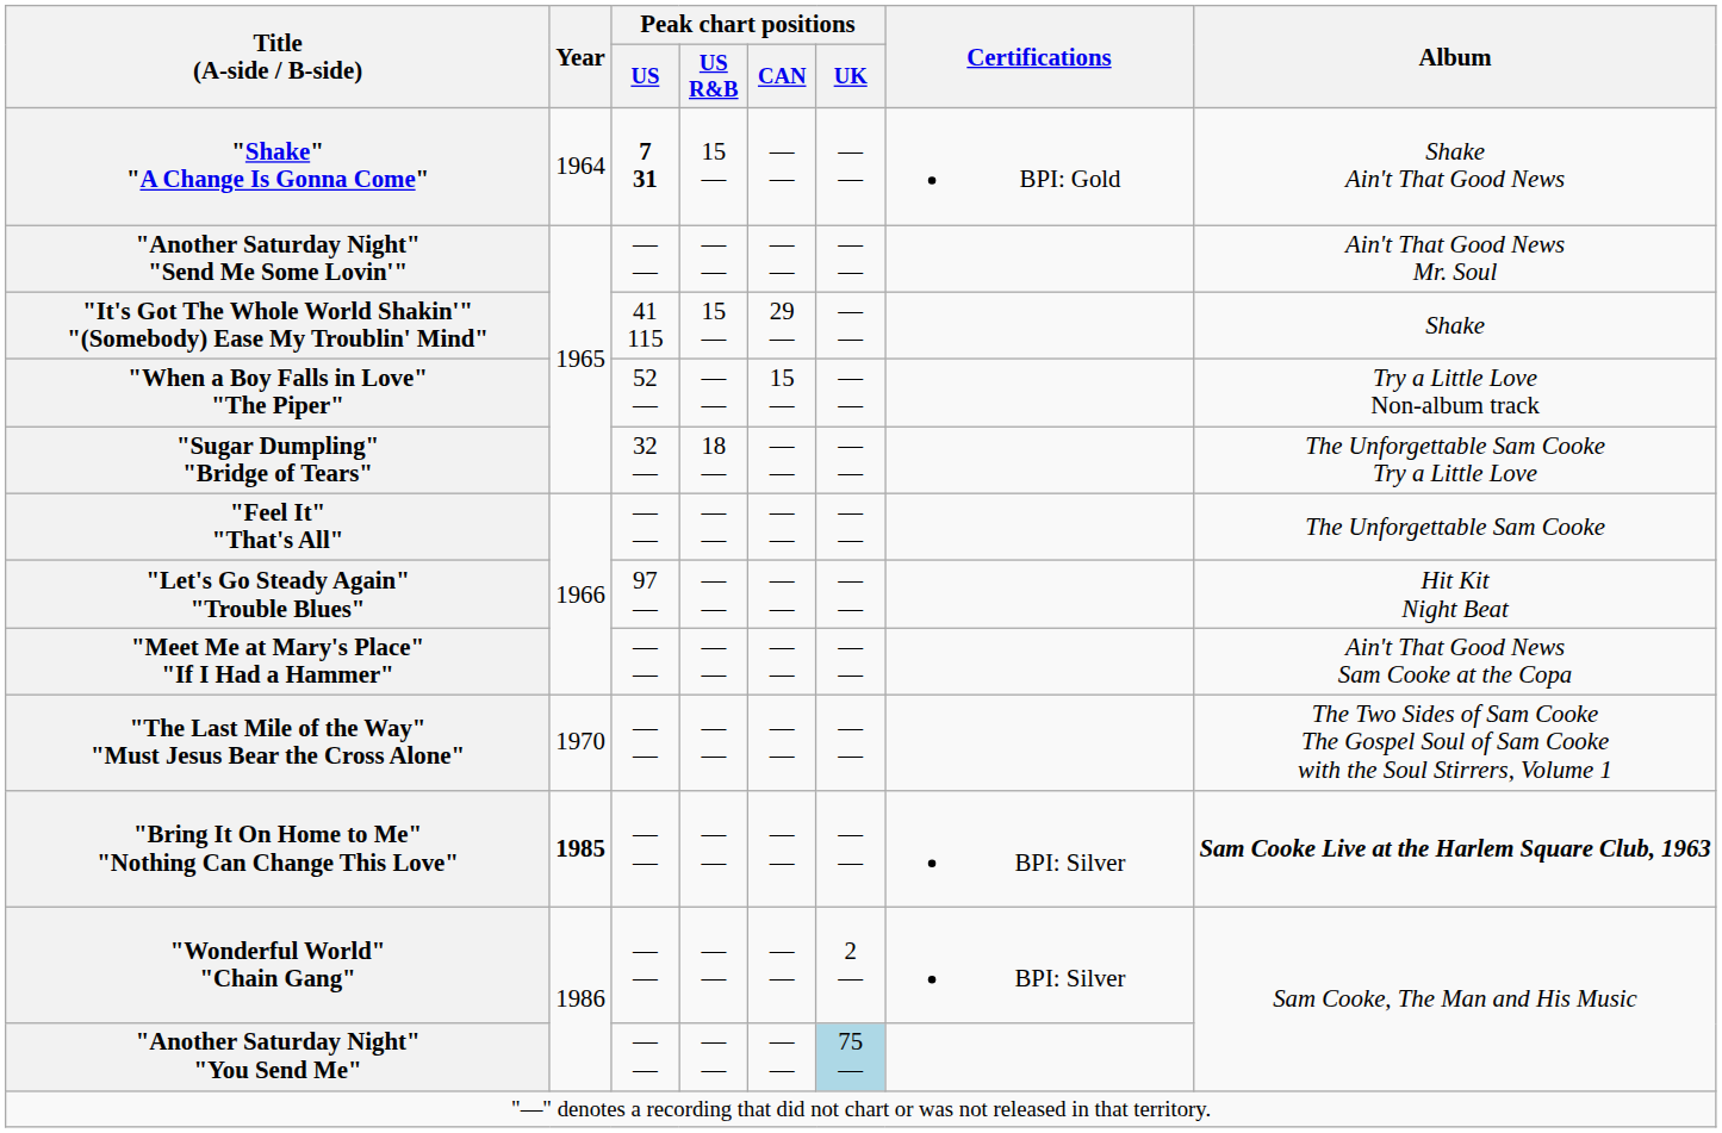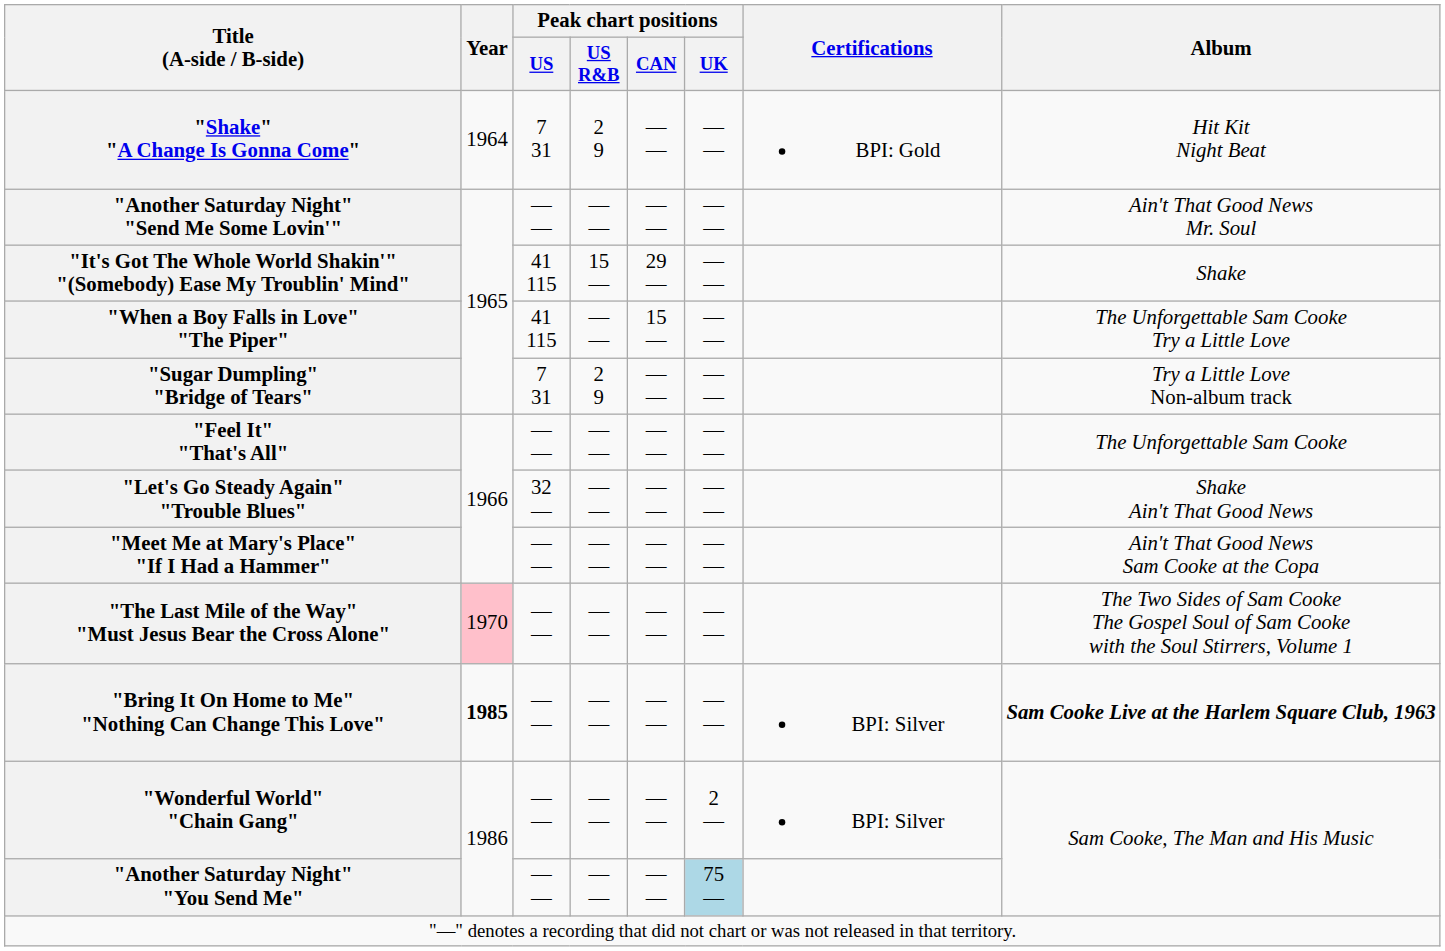"Shake" "A Change Is Gonna Come" | Peak chart positions / US: bold -> normal
"Shake" "A Change Is Gonna Come" | Peak chart positions / US R&B: 15 — -> 2 9
"Shake" "A Change Is Gonna Come" | Album: Shake Ain't That Good News -> Hit Kit Night Beat
"When a Boy Falls in Love" "The Piper" | Peak chart positions / US: 52 — -> 41 115
"When a Boy Falls in Love" "The Piper" | Album: Try a Little Love Non-album track -> The Unforgettable Sam Cooke Try a Little Love
"Sugar Dumpling" "Bridge of Tears" | Peak chart positions / US: 32 — -> 7 31
"Sugar Dumpling" "Bridge of Tears" | Peak chart positions / US R&B: 18 — -> 2 9
"Sugar Dumpling" "Bridge of Tears" | Album: The Unforgettable Sam Cooke Try a Little Love -> Try a Little Love Non-album track
"Let's Go Steady Again" "Trouble Blues" | Peak chart positions / US: 97 — -> 32 —
"Let's Go Steady Again" "Trouble Blues" | Album: Hit Kit Night Beat -> Shake Ain't That Good News
"The Last Mile of the Way" "Must Jesus Bear the Cross Alone" | Year: no background -> pink background
